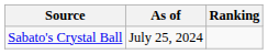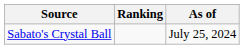columns swapped: Ranking <-> As of
